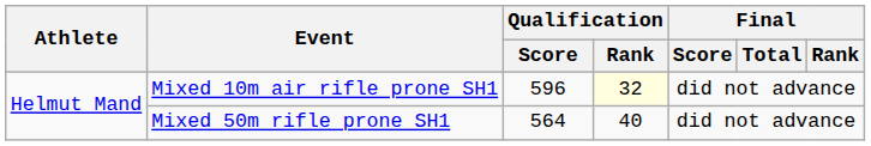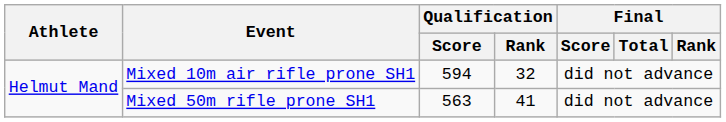Mixed 10m air rifle prone SH1 | Qualification / Score: 596 -> 594
Mixed 10m air rifle prone SH1 | Qualification / Rank: lightyellow background -> no background
Mixed 50m rifle prone SH1 | Qualification / Score: 564 -> 563
Mixed 50m rifle prone SH1 | Qualification / Rank: 40 -> 41
